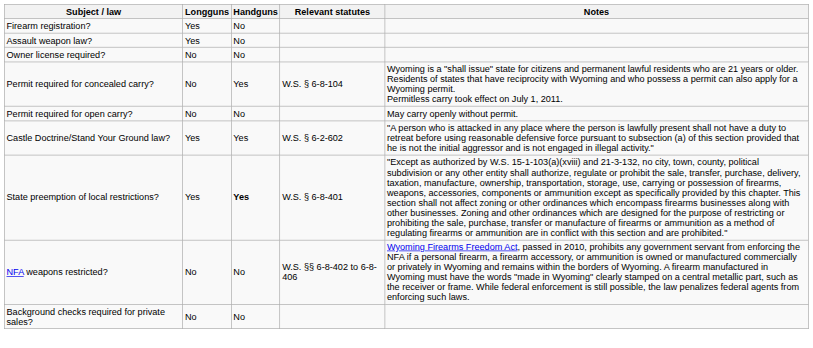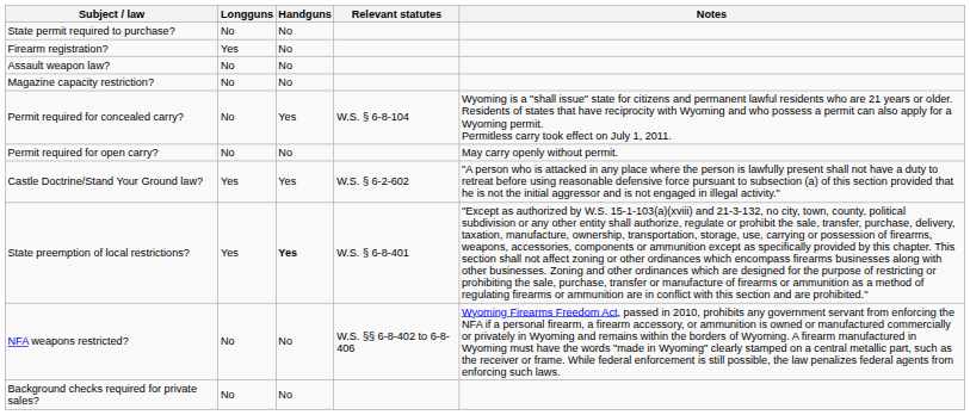+ row: State permit required to purchase? | No | No
Assault weapon law? | Longguns: Yes -> No
+ row: Magazine capacity restriction? | No | No
- row: Owner license required? | No | No
